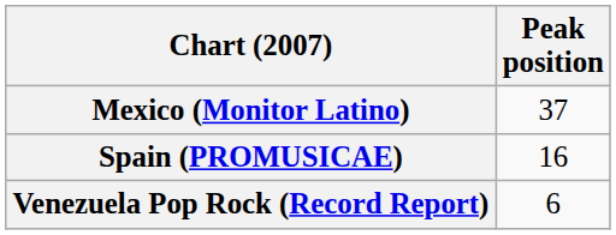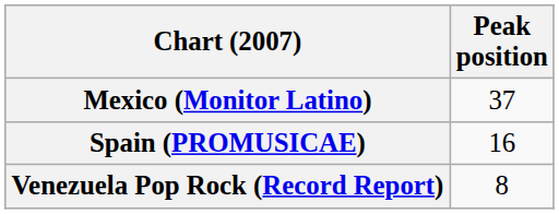Venezuela Pop Rock (Record Report) | Peak position: 6 -> 8
